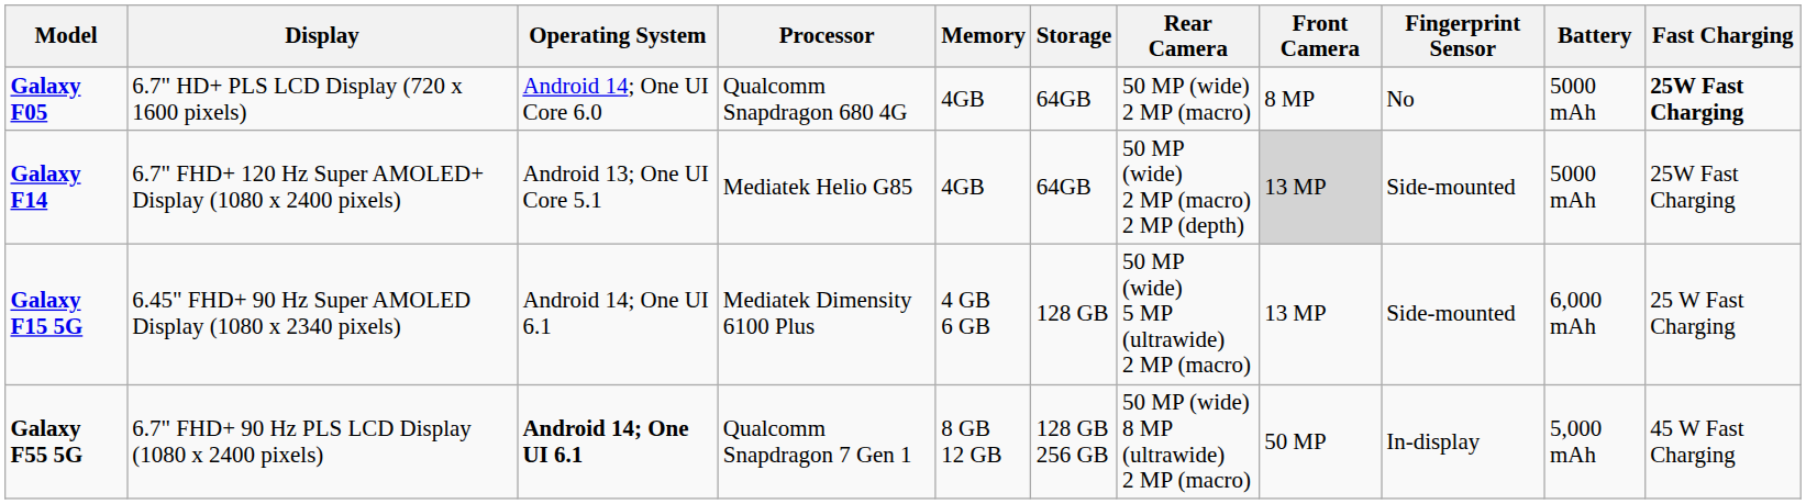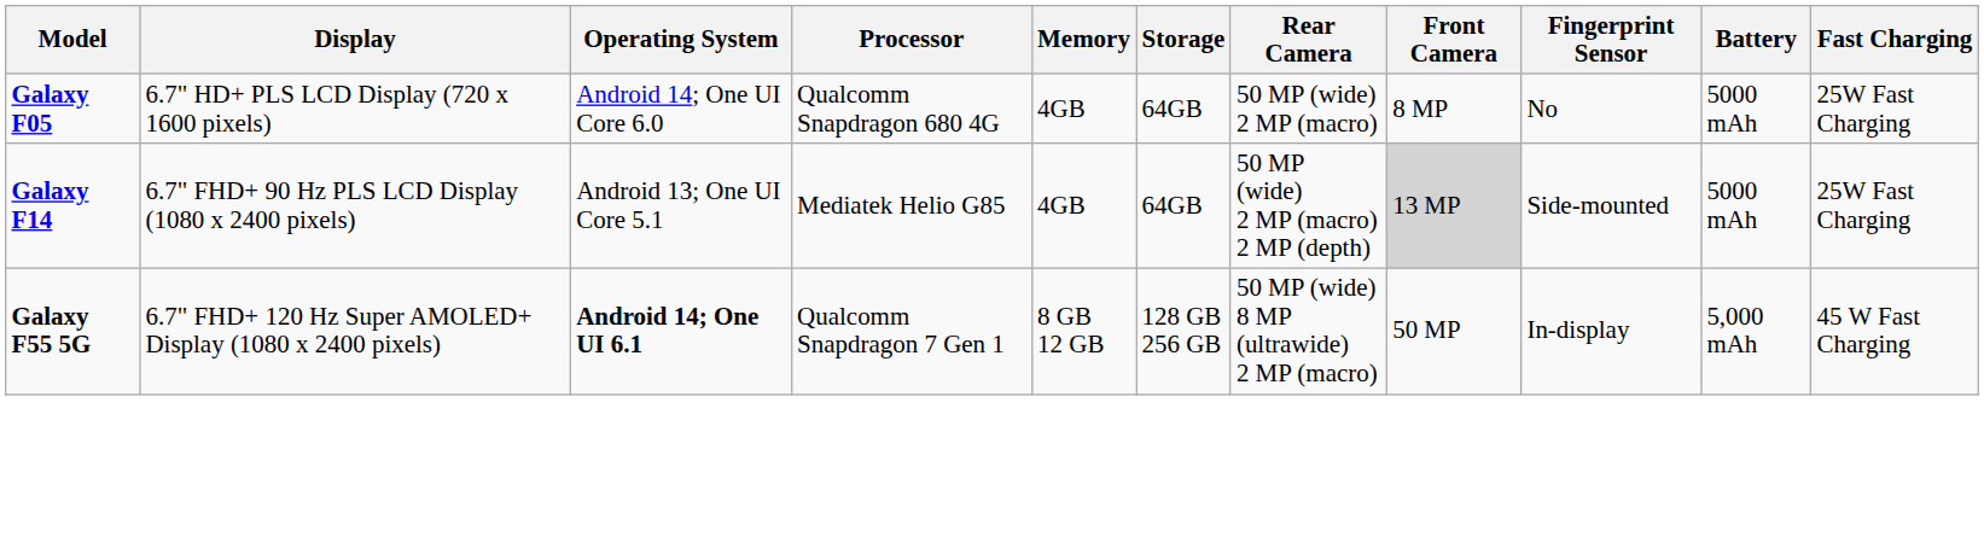Galaxy F05 | Fast Charging: bold -> normal
Galaxy F14 | Display: 6.7" FHD+ 120 Hz Super AMOLED+ Display (1080 x 2400 pixels) -> 6.7" FHD+ 90 Hz PLS LCD Display (1080 x 2400 pixels)
- row: Galaxy F15 5G | 6.45" FHD+ 90 Hz Super AMOLED Display (1080 x 2340 pixels) | Android 14; One UI 6.1 | Mediatek Dimensity 6100 Plus | 4 GB 6 GB | 128 GB | 50 MP (wide) 5 MP (ultrawide) 2 MP (macro) | 13 MP | Side-mounted | 6,000 mAh | 25 W Fast Charging
Galaxy F55 5G | Display: 6.7" FHD+ 90 Hz PLS LCD Display (1080 x 2400 pixels) -> 6.7" FHD+ 120 Hz Super AMOLED+ Display (1080 x 2400 pixels)
